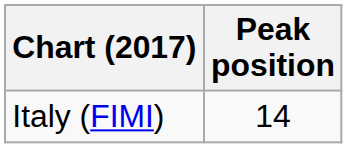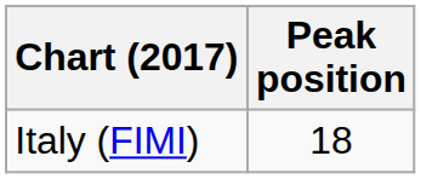Italy (FIMI) | Peak position: 14 -> 18
